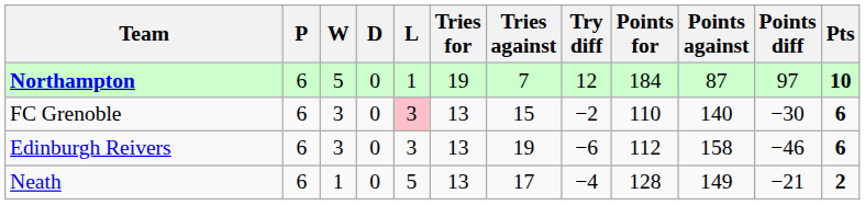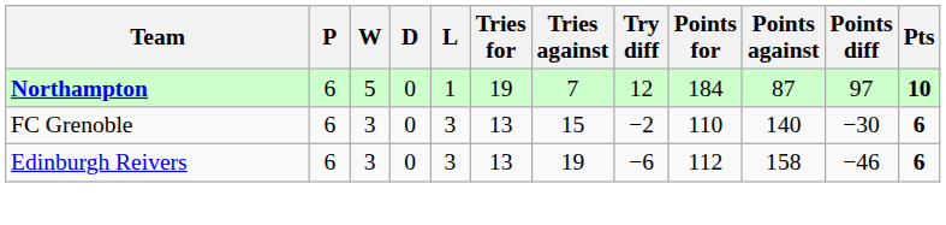FC Grenoble | L: pink background -> no background
- row: Neath | 6 | 1 | 0 | 5 | 13 | 17 | −4 | 128 | 149 | −21 | 2
